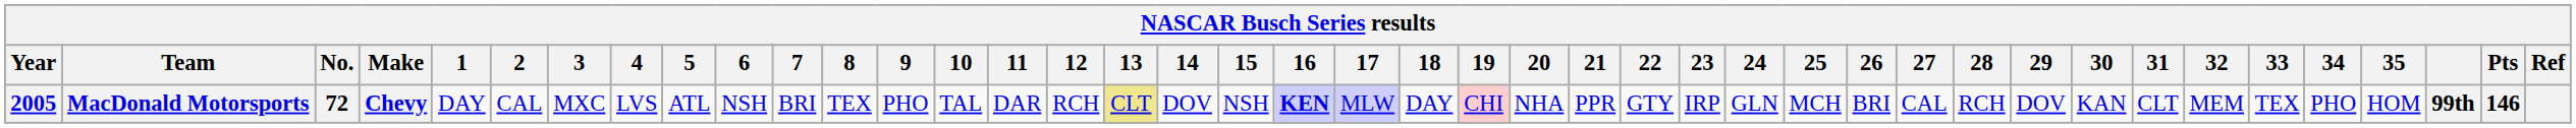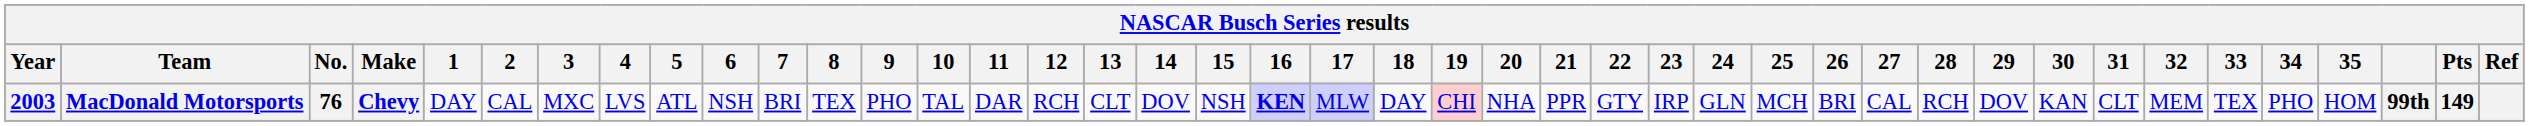MacDonald Motorsports | Year: 2005 -> 2003
MacDonald Motorsports | No.: 72 -> 76
MacDonald Motorsports | 13: khaki background -> no background
MacDonald Motorsports | Pts: 146 -> 149
